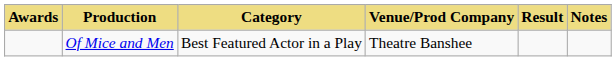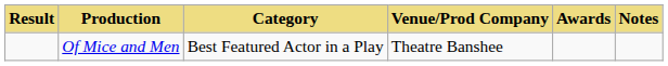columns swapped: Awards <-> Result
